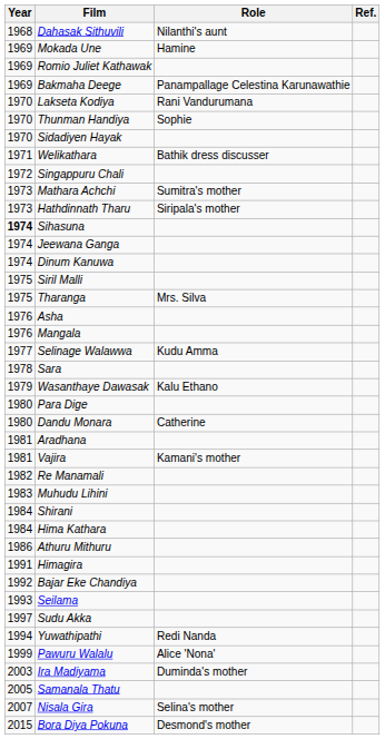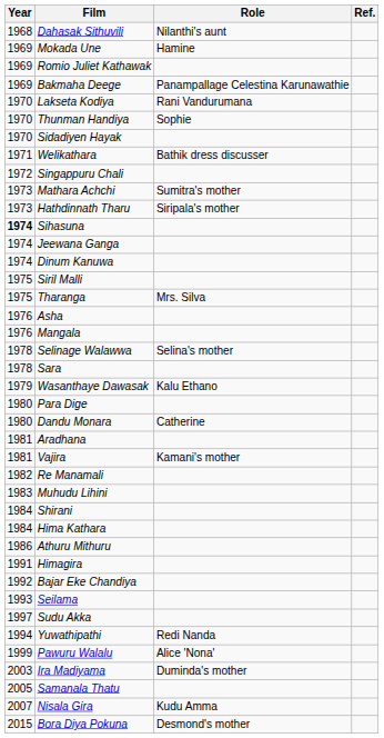Selinage Walawwa | Year: 1977 -> 1978
Selinage Walawwa | Role: Kudu Amma -> Selina's mother
Nisala Gira | Role: Selina's mother -> Kudu Amma
